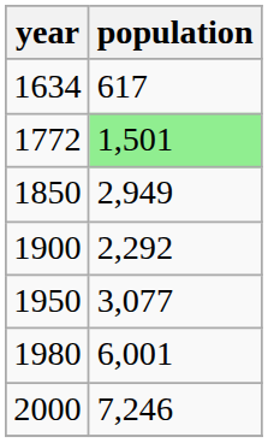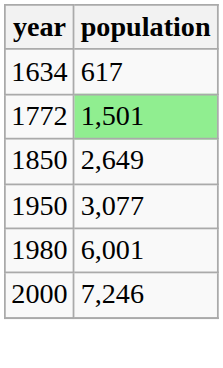1850 | population: 2,949 -> 2,649
- row: 1900 | 2,292
